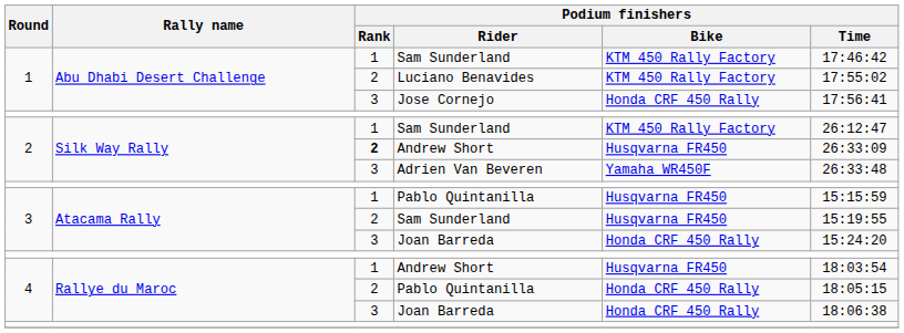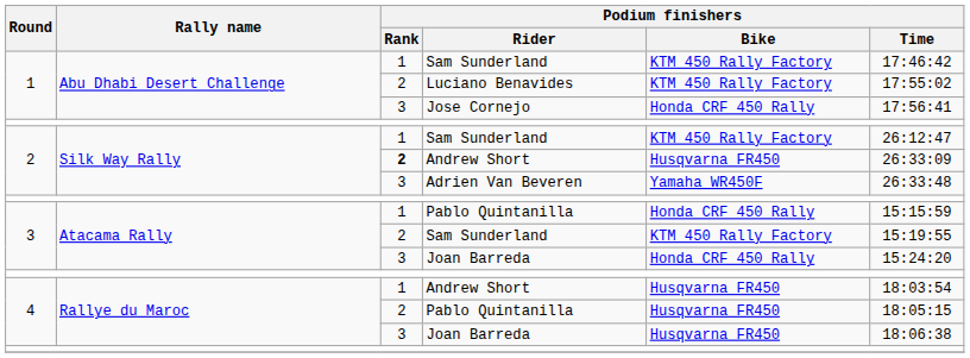3 / Pablo Quintanilla | Podium finishers / Bike: Husqvarna FR450 -> Honda CRF 450 Rally
3 / Sam Sunderland | Podium finishers / Bike: Husqvarna FR450 -> KTM 450 Rally Factory
4 / Pablo Quintanilla | Podium finishers / Bike: Honda CRF 450 Rally -> Husqvarna FR450
4 / Joan Barreda | Podium finishers / Bike: Honda CRF 450 Rally -> Husqvarna FR450
